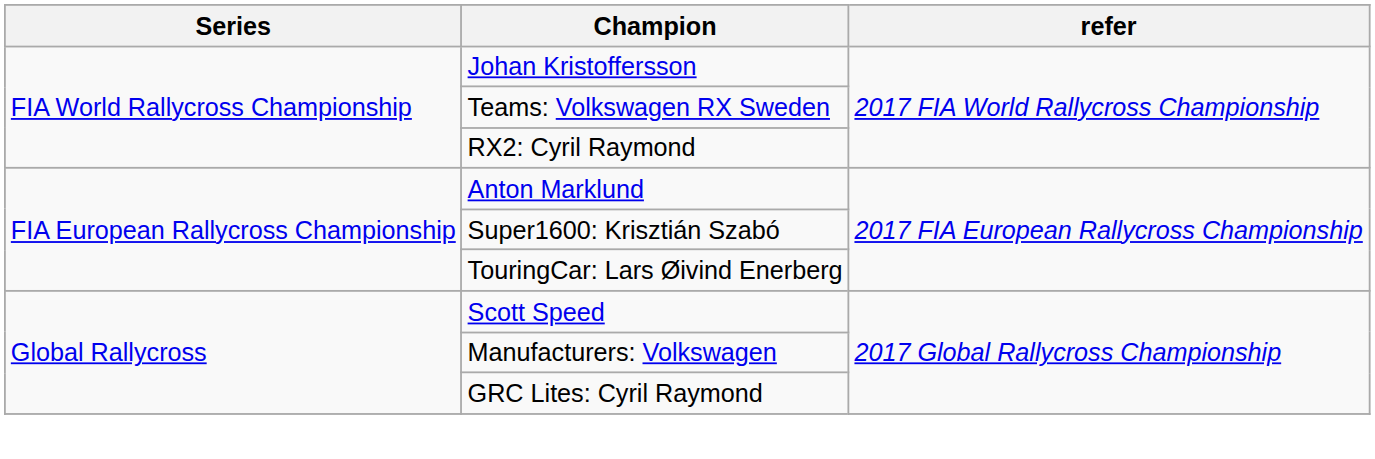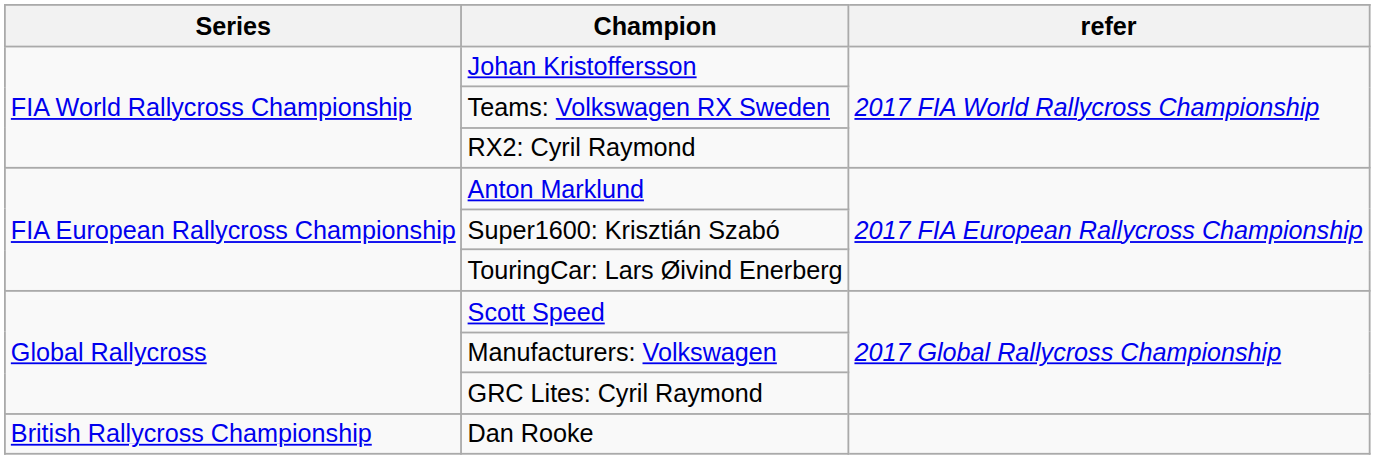+ row: British Rallycross Championship | Dan Rooke
